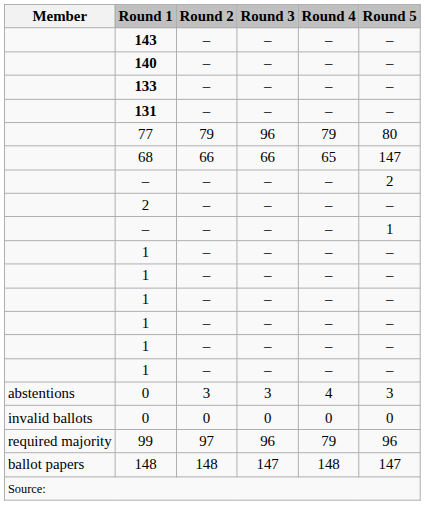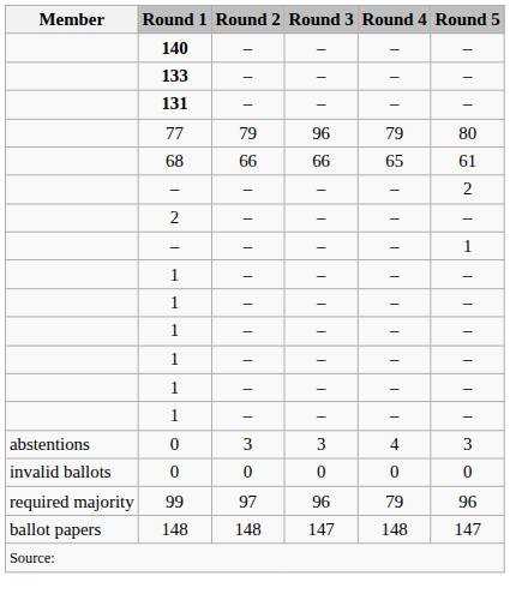- row: 143 | – | – | – | –
68 | Round 5: 147 -> 61
